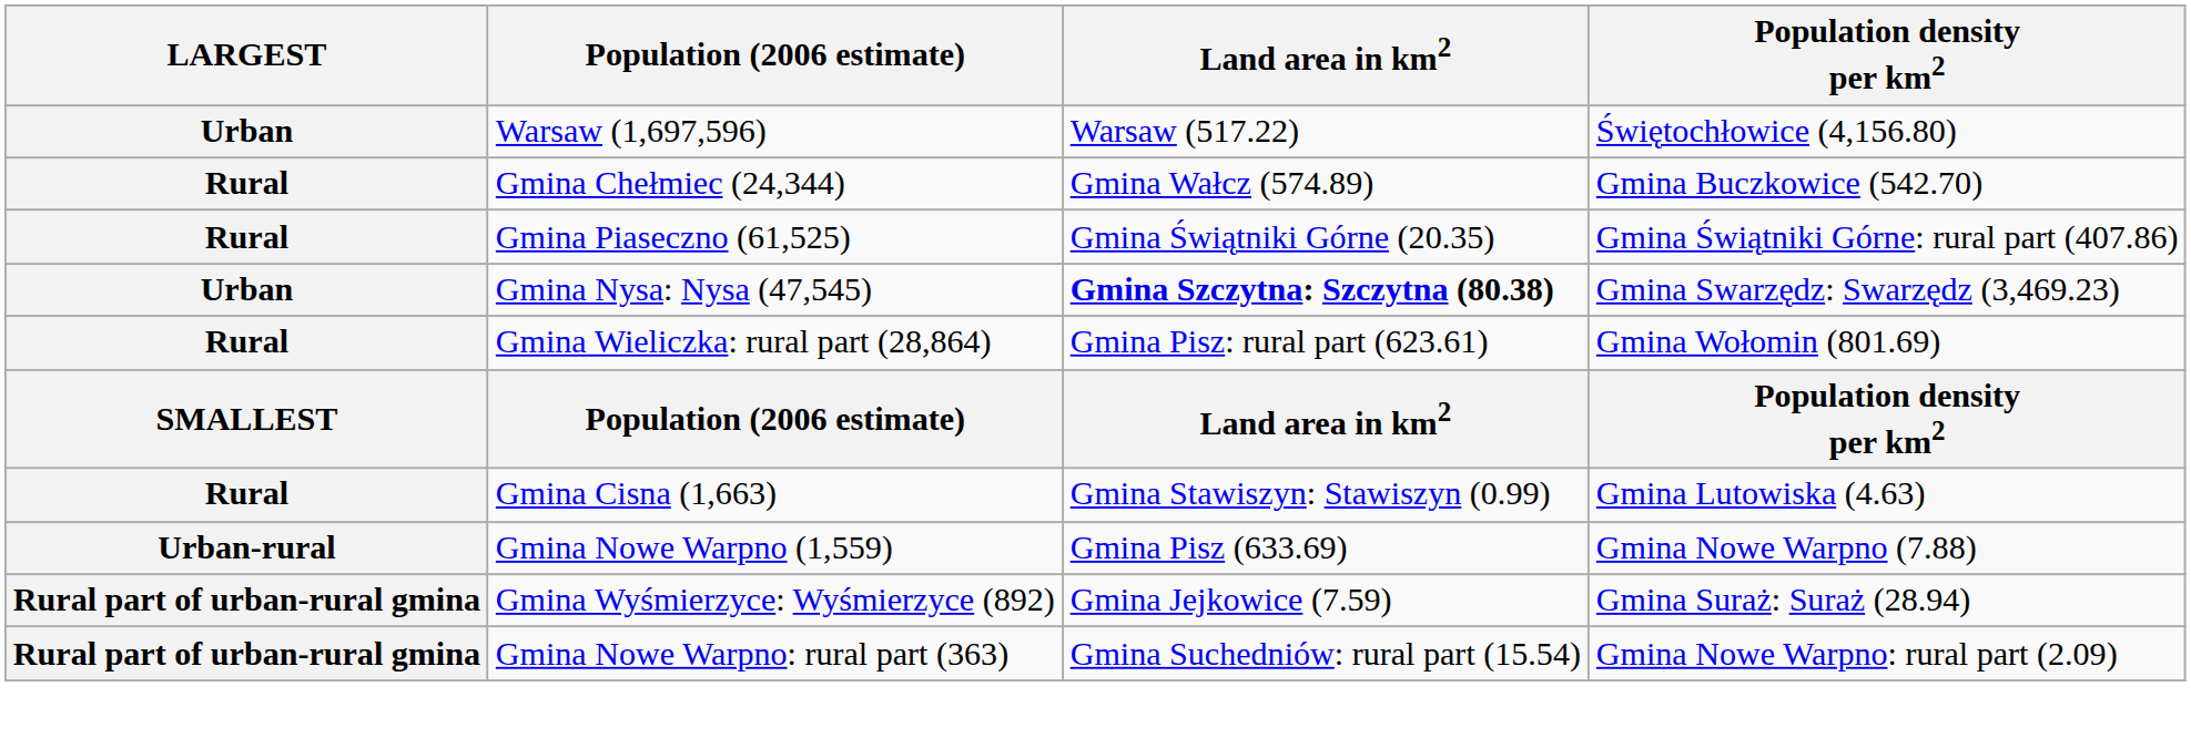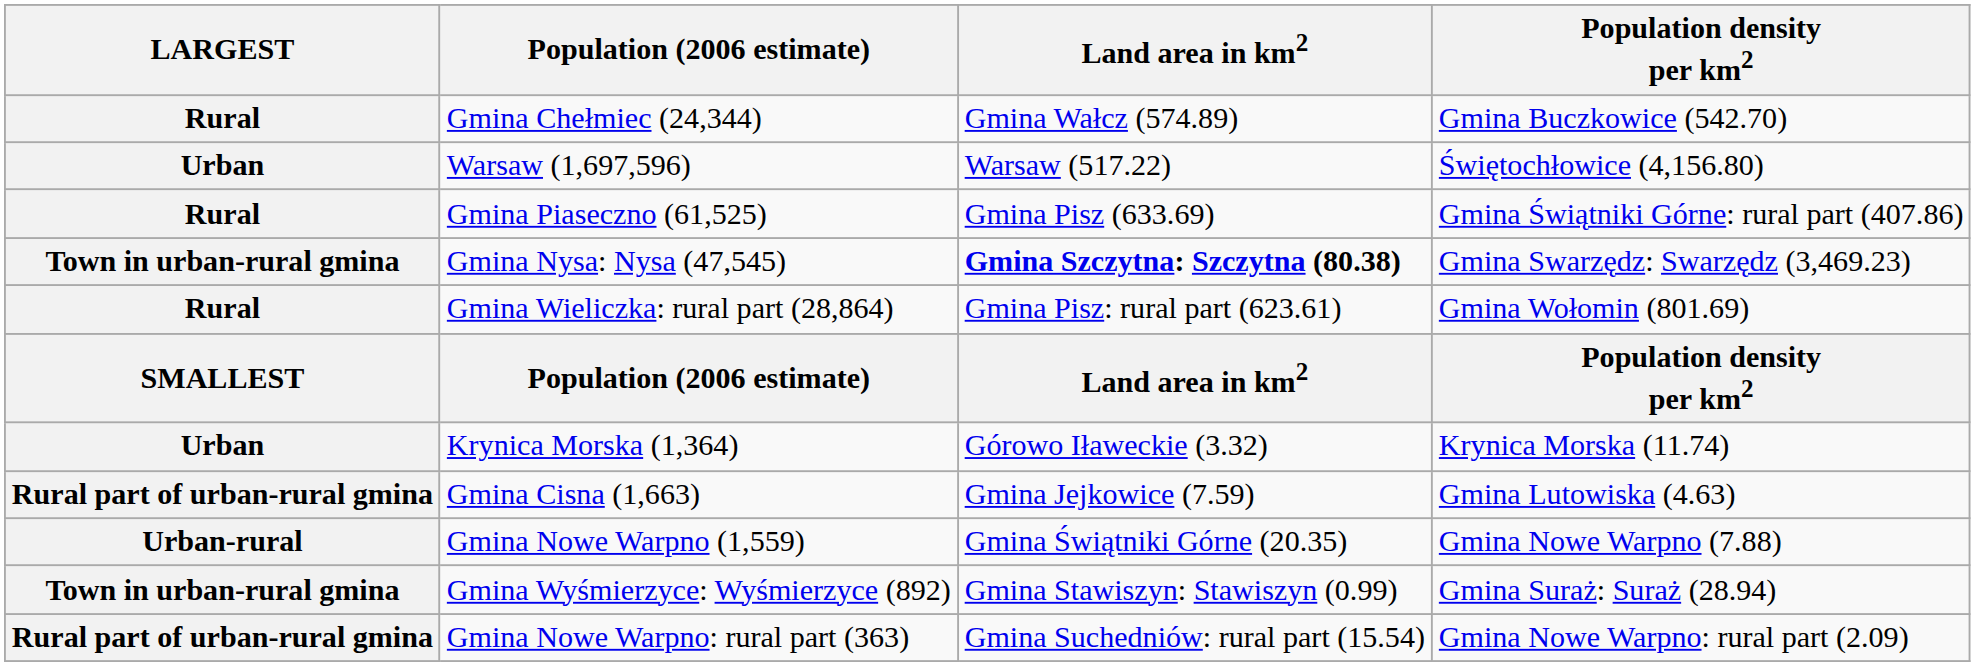rows swapped: Warsaw (1,697,596) <-> Gmina Chełmiec (24,344)
Gmina Piaseczno (61,525) | Land area in km2: Gmina Świątniki Górne (20.35) -> Gmina Pisz (633.69)
Gmina Nysa: Nysa (47,545) | LARGEST: Urban -> Town in urban-rural gmina
+ row: Urban | Krynica Morska (1,364) | Górowo Iławeckie (3.32) | Krynica Morska (11.74)
Gmina Cisna (1,663) | LARGEST: Rural -> Rural part of urban-rural gmina
Gmina Cisna (1,663) | Land area in km2: Gmina Stawiszyn: Stawiszyn (0.99) -> Gmina Jejkowice (7.59)
Gmina Nowe Warpno (1,559) | Land area in km2: Gmina Pisz (633.69) -> Gmina Świątniki Górne (20.35)
Gmina Wyśmierzyce: Wyśmierzyce (892) | LARGEST: Rural part of urban-rural gmina -> Town in urban-rural gmina
Gmina Wyśmierzyce: Wyśmierzyce (892) | Land area in km2: Gmina Jejkowice (7.59) -> Gmina Stawiszyn: Stawiszyn (0.99)
